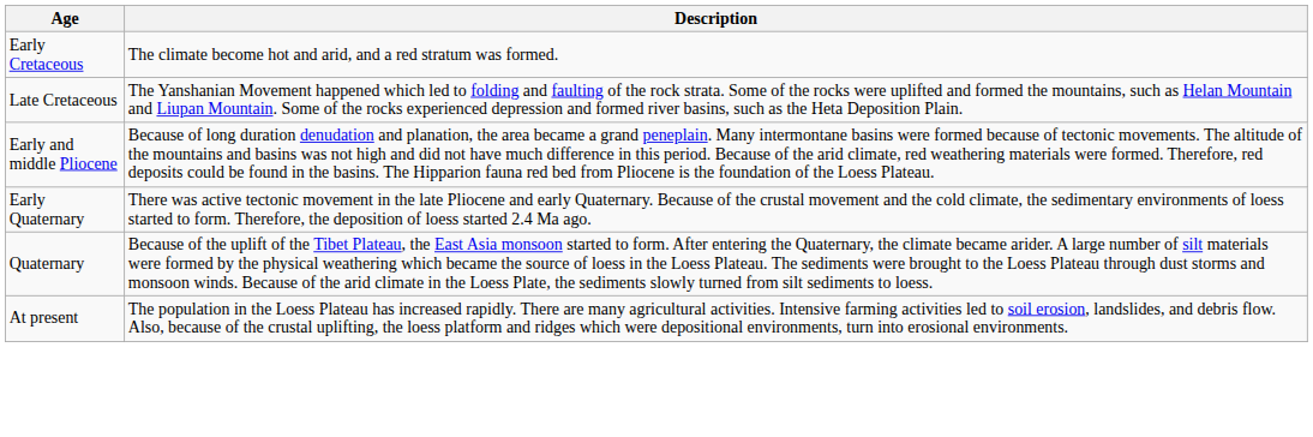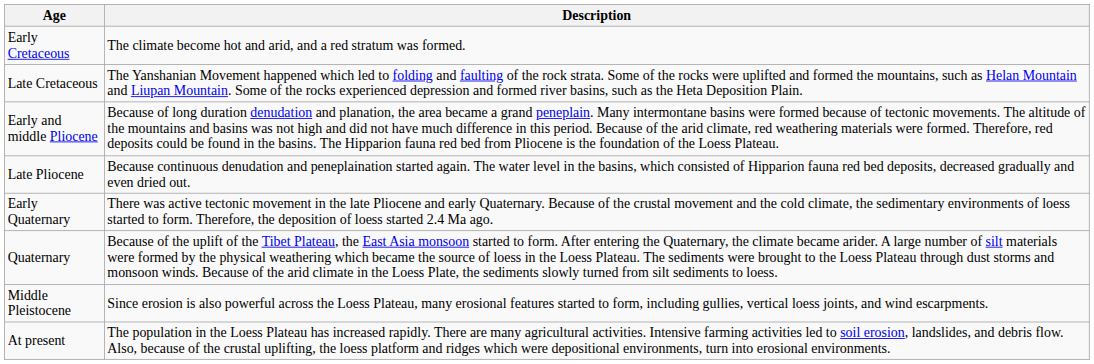+ row: Late Pliocene | Because continuous denudation and peneplaination started again. The water level in the basins, which consisted of Hipparion fauna red bed deposits, decreased gradually and even dried out.
+ row: Middle Pleistocene | Since erosion is also powerful across the Loess Plateau, many erosional features started to form, including gullies, vertical loess joints, and wind escarpments.
